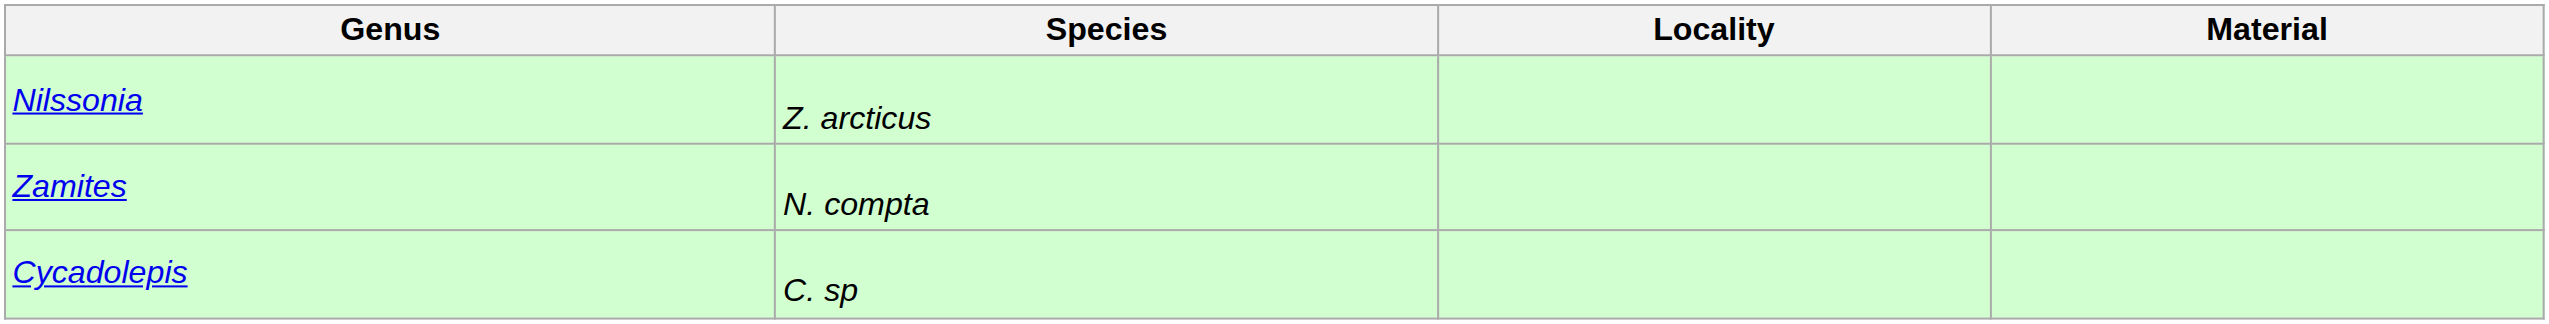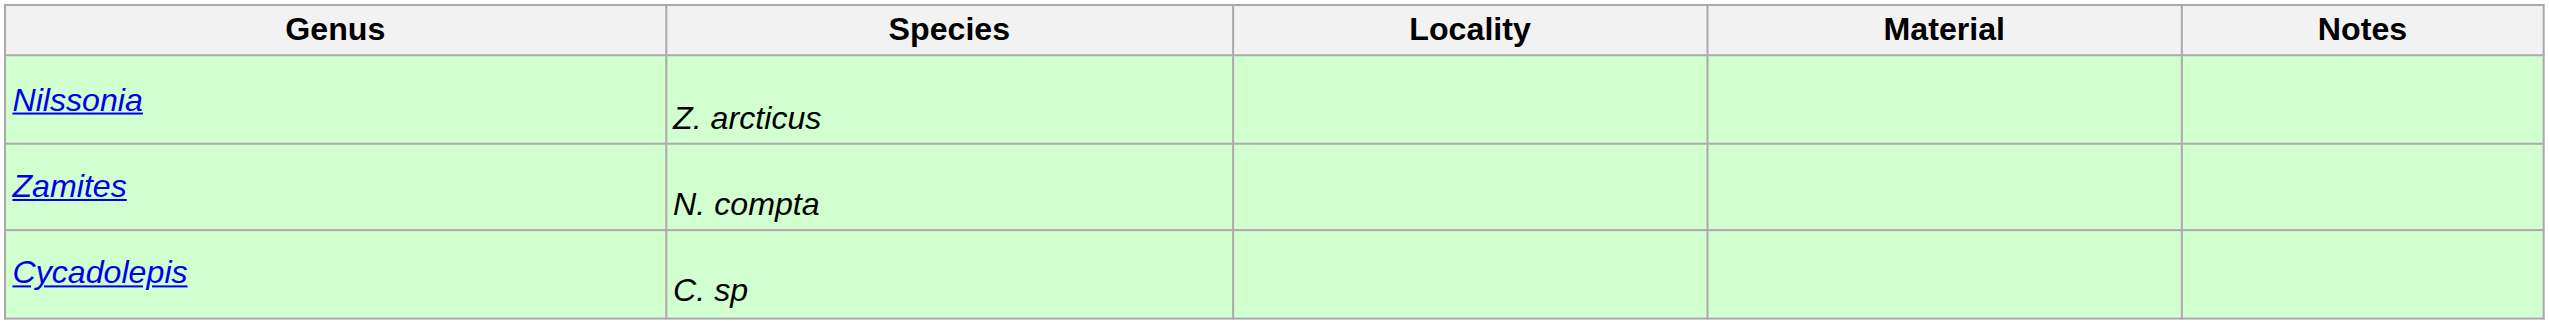+ column: Notes
